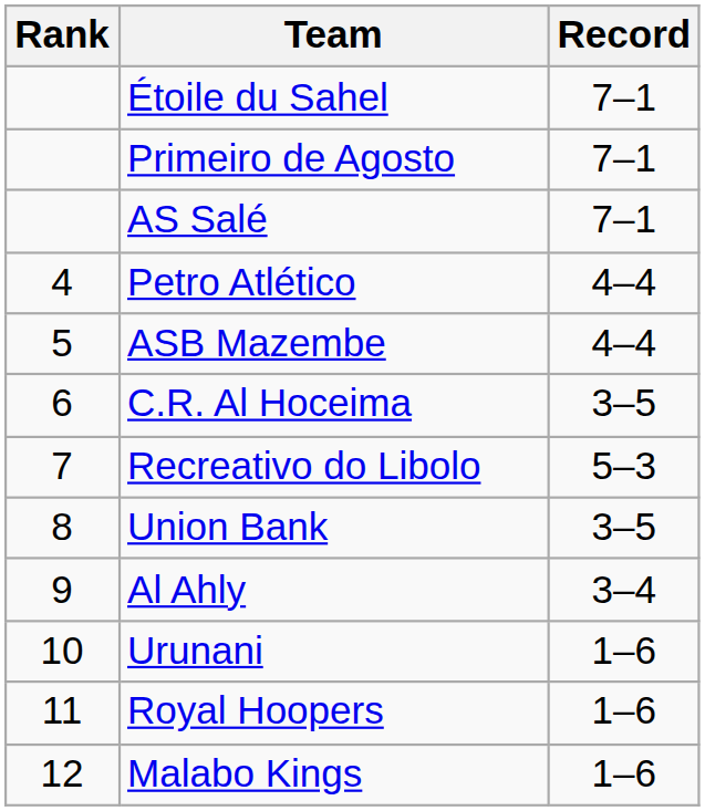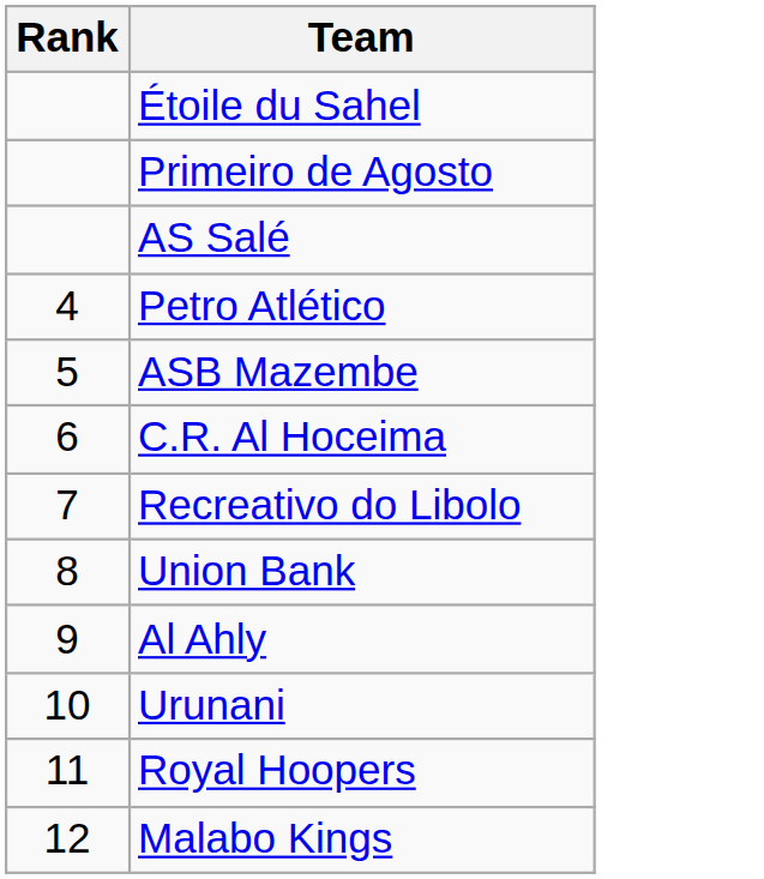- column: Record | 7–1 | 7–1 | 7–1 | 4–4 | 4–4 | 3–5 | 5–3 | 3–5 | 3–4 | 1–6 | 1–6 | 1–6
